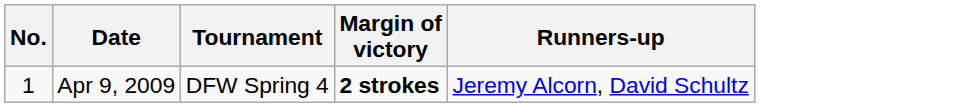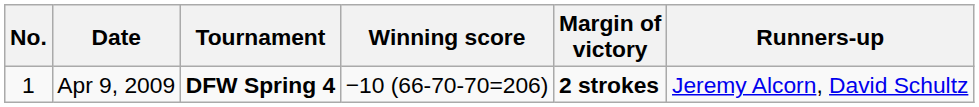+ column: Winning score | −10 (66-70-70=206)
Apr 9, 2009 | Tournament: normal -> bold
